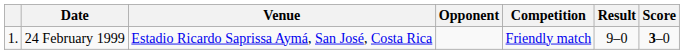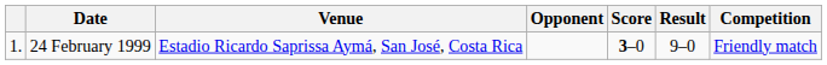columns swapped: Score <-> Competition
